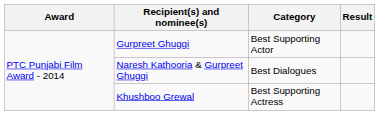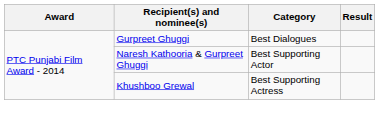Gurpreet Ghuggi | Category: Best Supporting Actor -> Best Dialogues
Naresh Kathooria & Gurpreet Ghuggi | Category: Best Dialogues -> Best Supporting Actor
